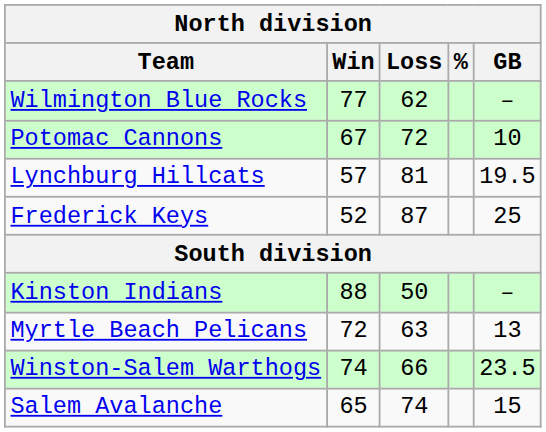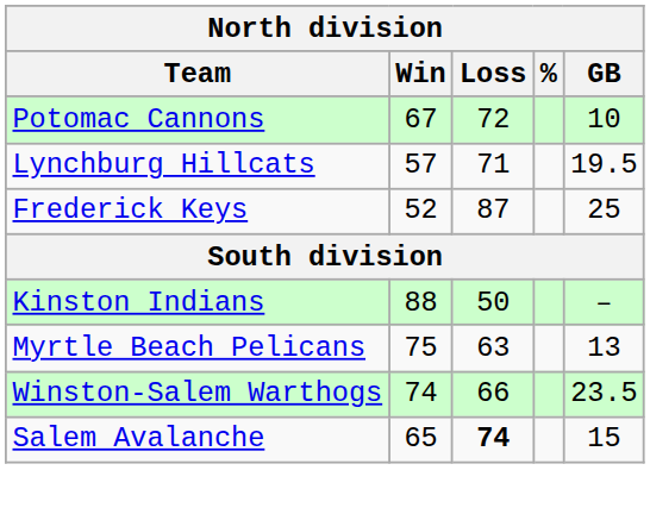- row: Wilmington Blue Rocks | 77 | 62 | –
Lynchburg Hillcats | Loss: 81 -> 71
Myrtle Beach Pelicans | Win: 72 -> 75
Salem Avalanche | Loss: normal -> bold
